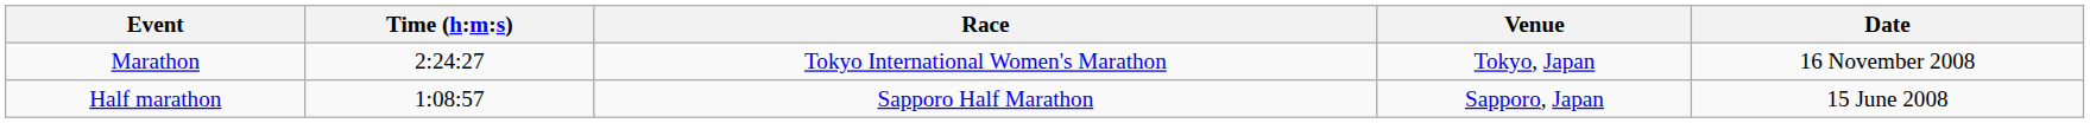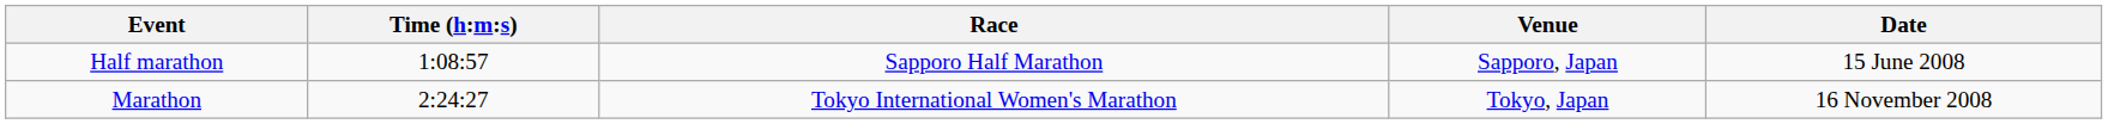rows swapped: Half marathon <-> Marathon
